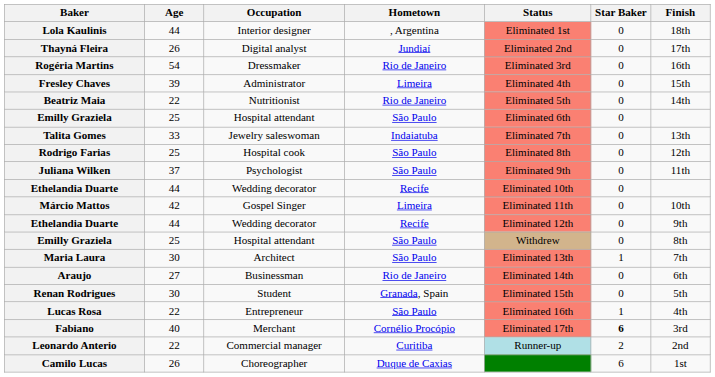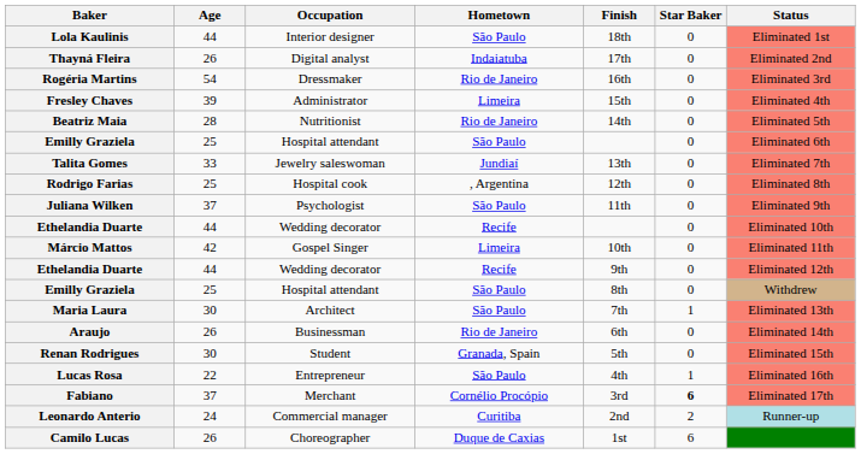columns swapped: Status <-> Finish
Lola Kaulinis | Hometown: , Argentina -> São Paulo
Thayná Fleira | Hometown: Jundiaí -> Indaiatuba
Beatriz Maia | Age: 22 -> 28
Talita Gomes | Hometown: Indaiatuba -> Jundiaí
Rodrigo Farias | Hometown: São Paulo -> , Argentina
Araujo | Age: 27 -> 26
Fabiano | Age: 40 -> 37
Leonardo Anterio | Age: 22 -> 24
